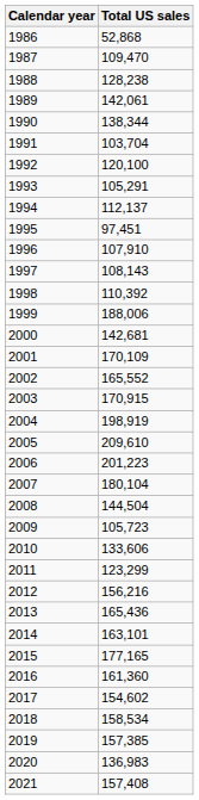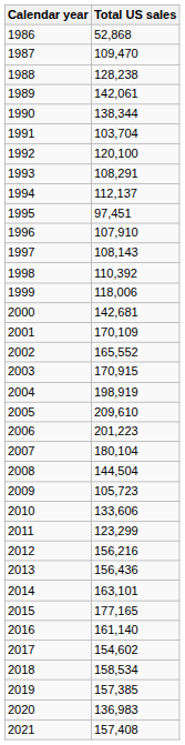1993 | Total US sales: 105,291 -> 108,291
1999 | Total US sales: 188,006 -> 118,006
2013 | Total US sales: 165,436 -> 156,436
2016 | Total US sales: 161,360 -> 161,140
